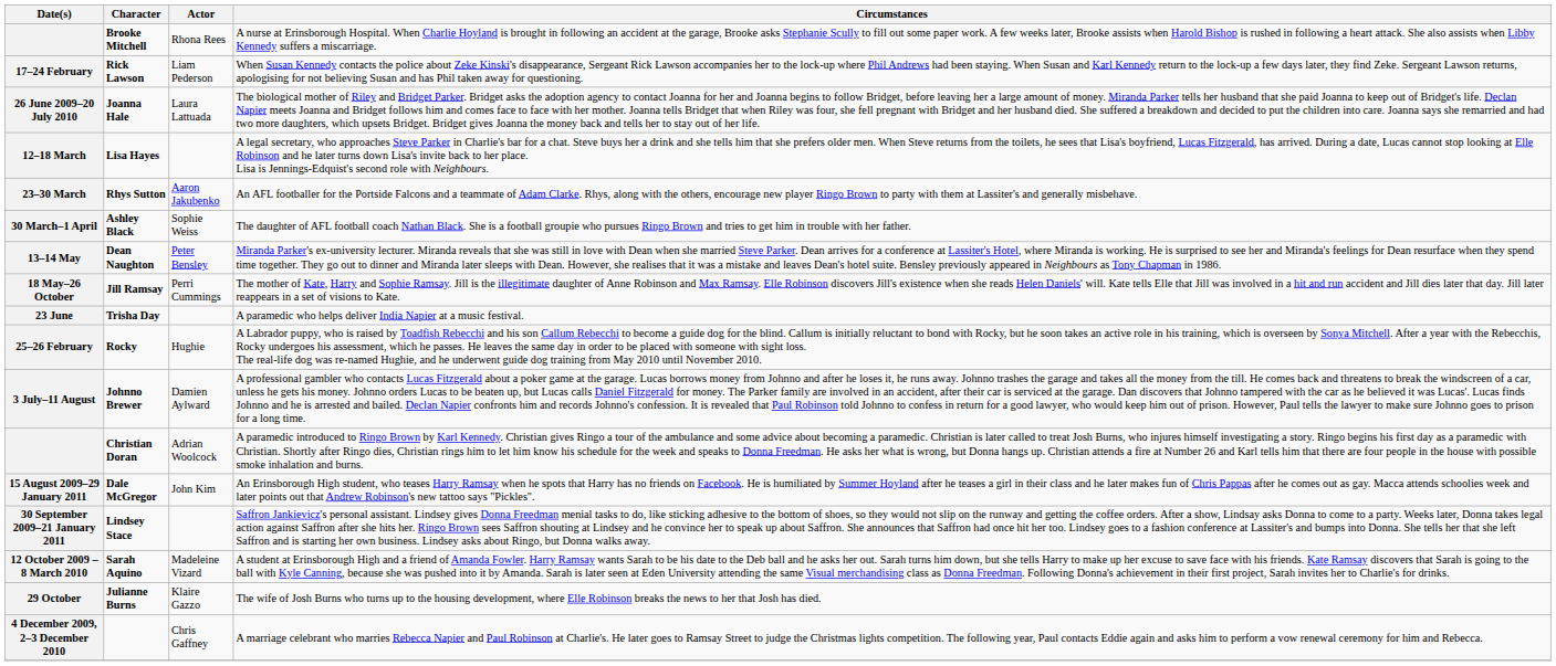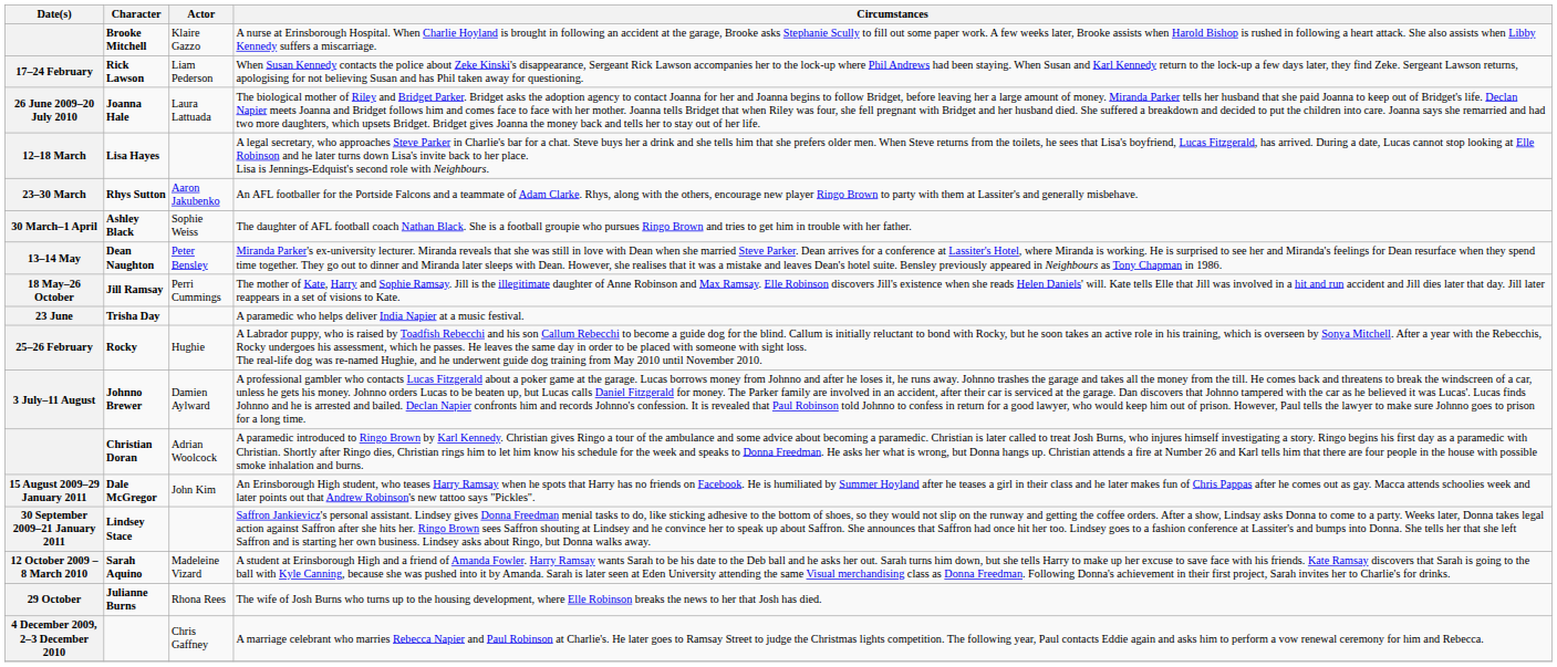Brooke Mitchell | Actor: Rhona Rees -> Klaire Gazzo
Julianne Burns | Actor: Klaire Gazzo -> Rhona Rees
